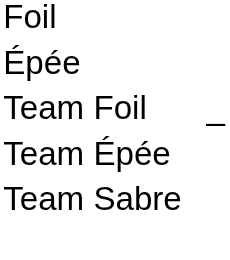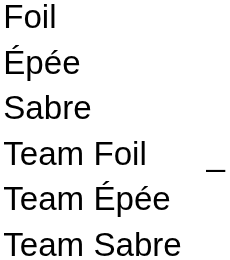+ row: Sabre
